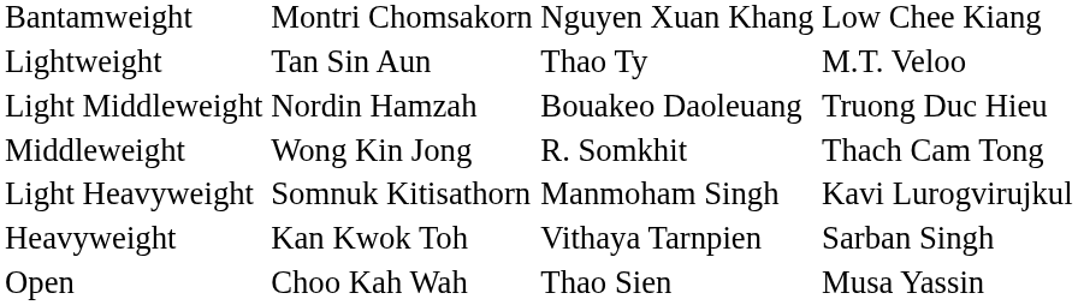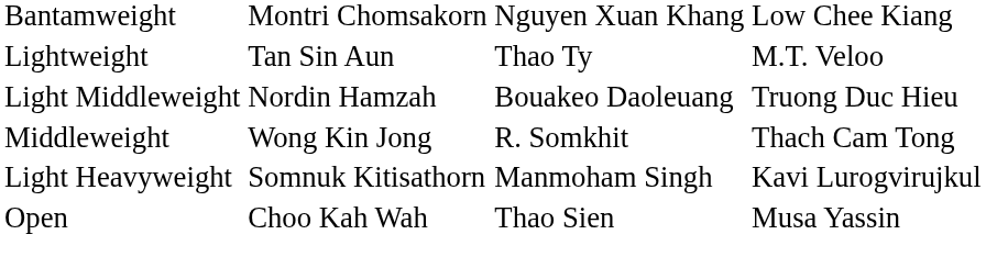- row: Heavyweight | Kan Kwok Toh | Vithaya Tarnpien | Sarban Singh
